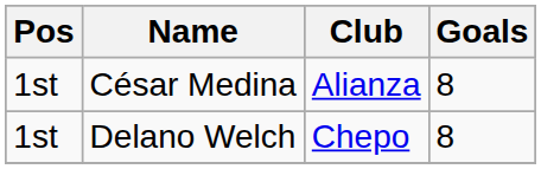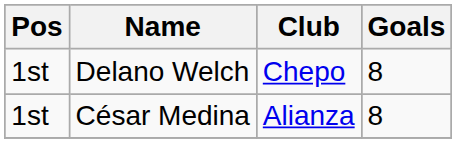rows swapped: Delano Welch <-> César Medina
